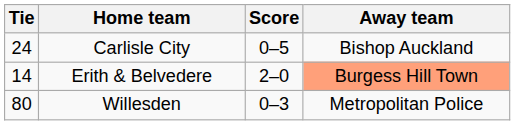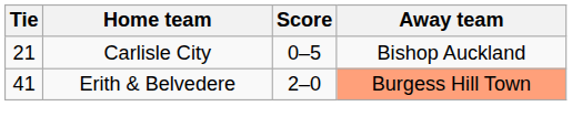Carlisle City | Tie: 24 -> 21
Erith & Belvedere | Tie: 14 -> 41
- row: 80 | Willesden | 0–3 | Metropolitan Police
